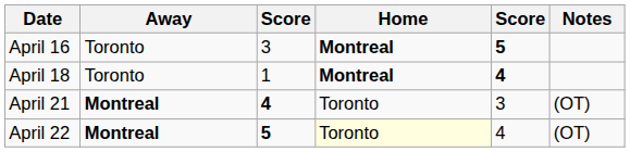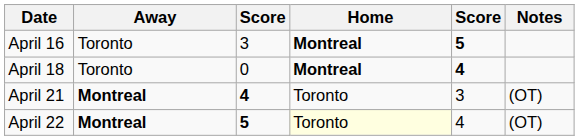April 18 | column 3: 1 -> 0
